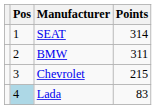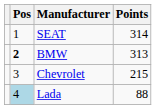BMW | Pos: normal -> bold
BMW | Points: 311 -> 313
Lada | Points: 83 -> 88
